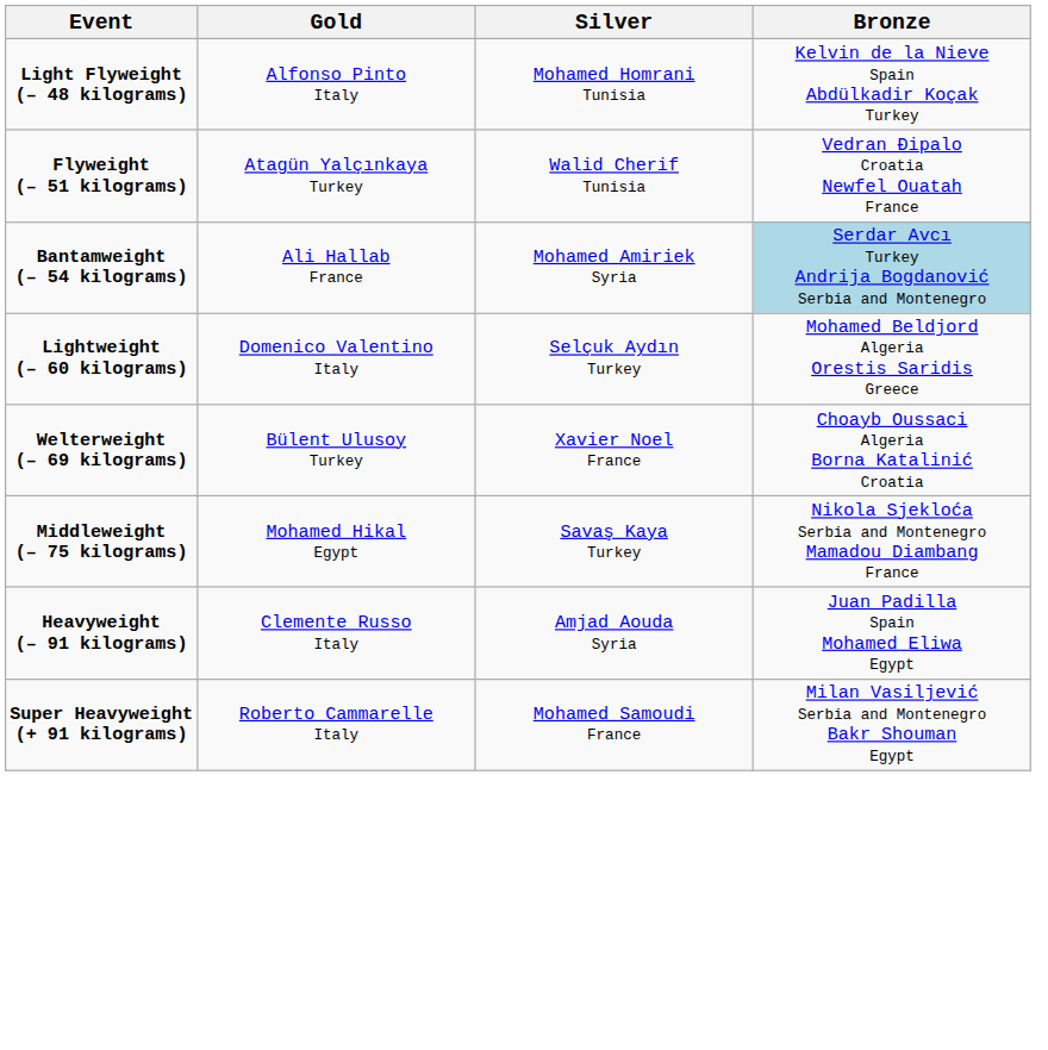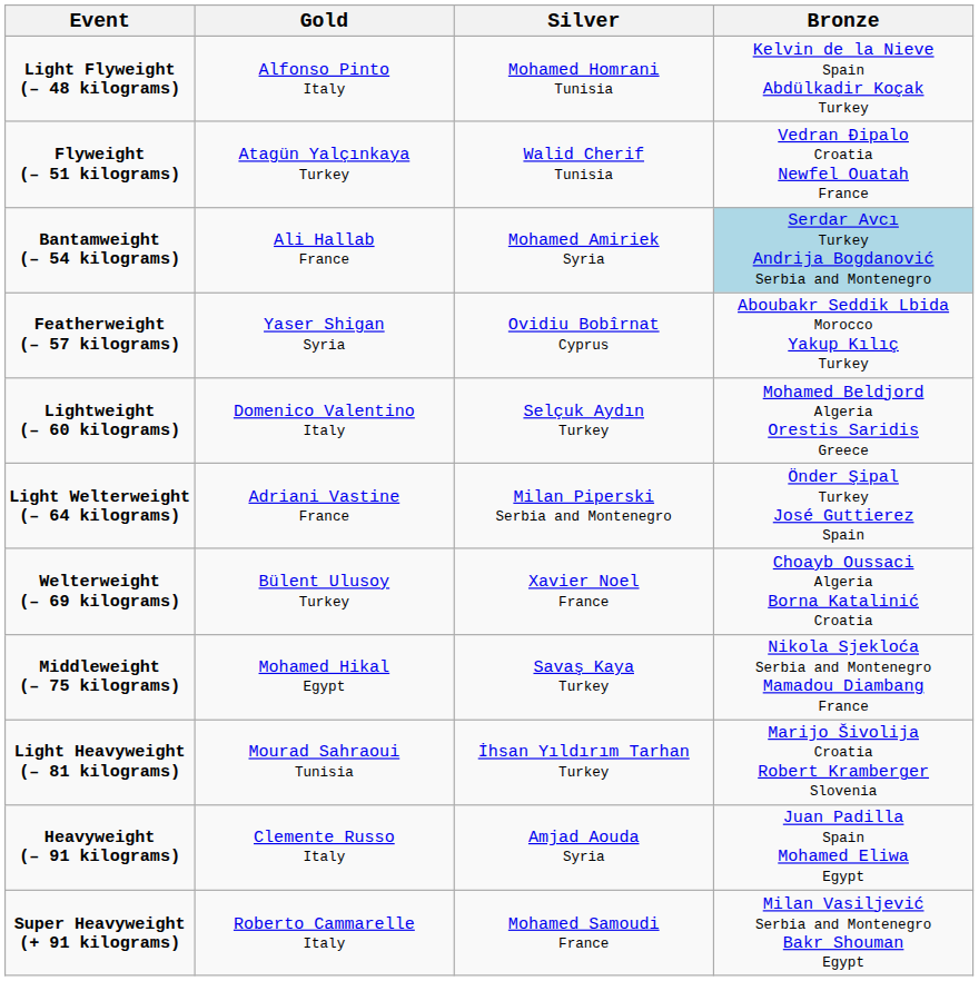+ row: Featherweight (– 57 kilograms) | Yaser Shigan Syria | Ovidiu Bobîrnat Cyprus | Aboubakr Seddik Lbida Morocco Yakup Kılıç Turkey
+ row: Light Welterweight (– 64 kilograms) | Adriani Vastine France | Milan Piperski Serbia and Montenegro | Önder Şipal Turkey José Guttierez Spain
+ row: Light Heavyweight (– 81 kilograms) | Mourad Sahraoui Tunisia | İhsan Yıldırım Tarhan Turkey | Marijo Šivolija Croatia Robert Kramberger Slovenia
